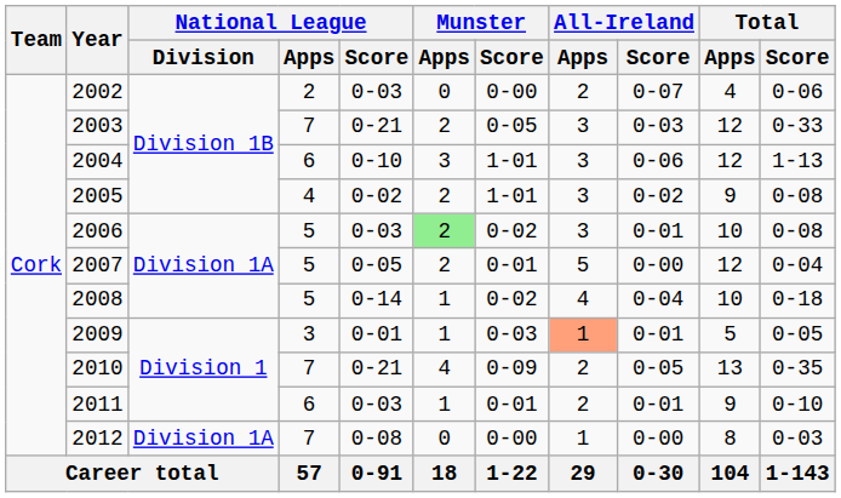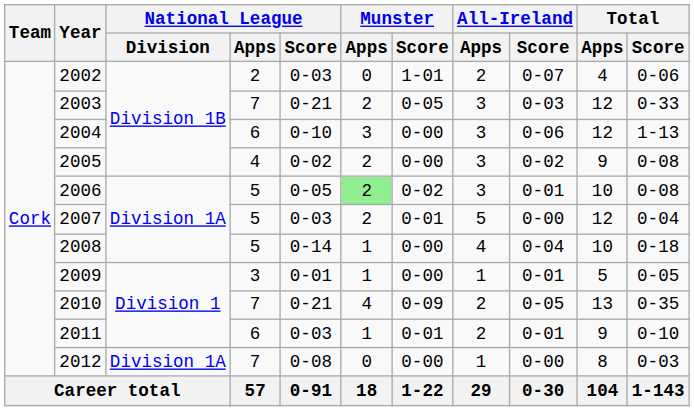2002 | Munster / Score: 0-00 -> 1-01
2004 | Munster / Score: 1-01 -> 0-00
2005 | Munster / Score: 1-01 -> 0-00
2006 | National League / Score: 0-03 -> 0-05
2007 | National League / Score: 0-05 -> 0-03
2008 | Munster / Score: 0-02 -> 0-00
2009 | Munster / Score: 0-03 -> 0-00
2009 | All-Ireland / Apps: lightsalmon background -> no background
